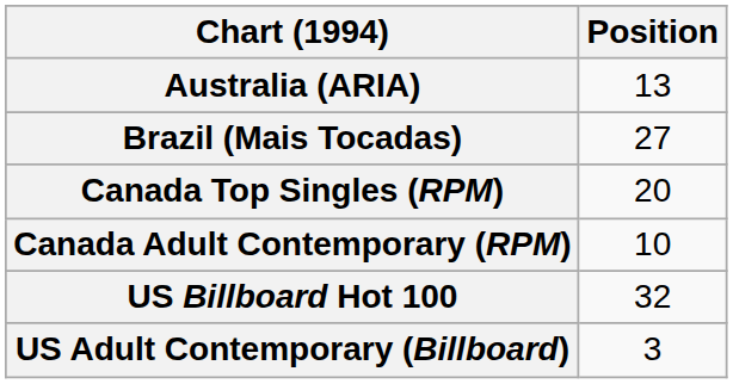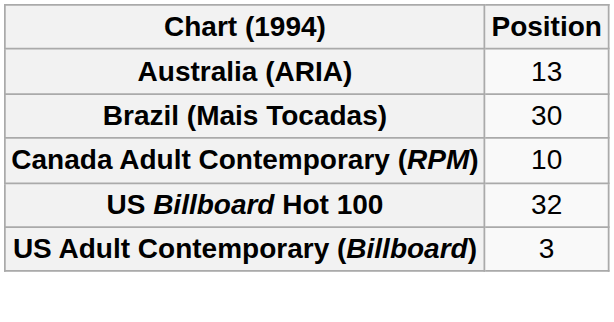Brazil (Mais Tocadas) | Position: 27 -> 30
- row: Canada Top Singles (RPM) | 20
